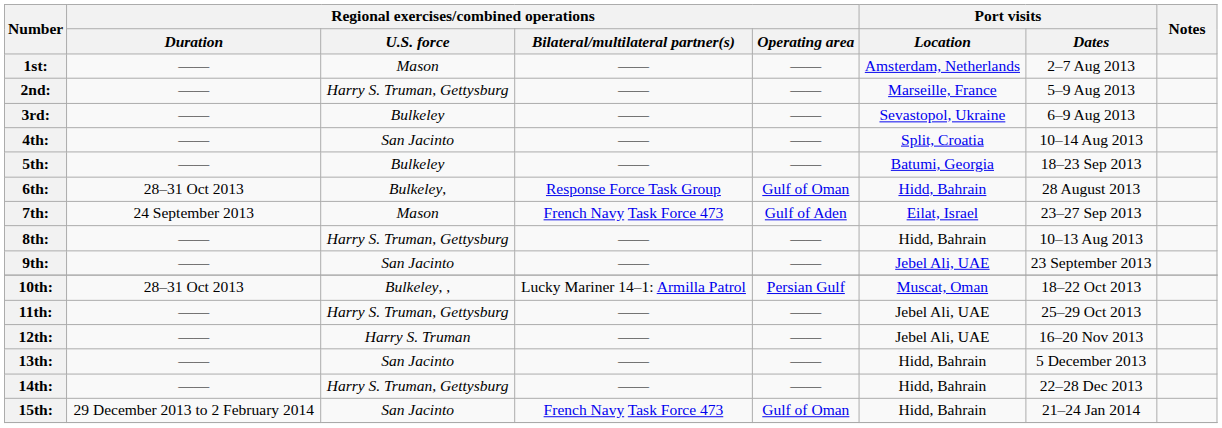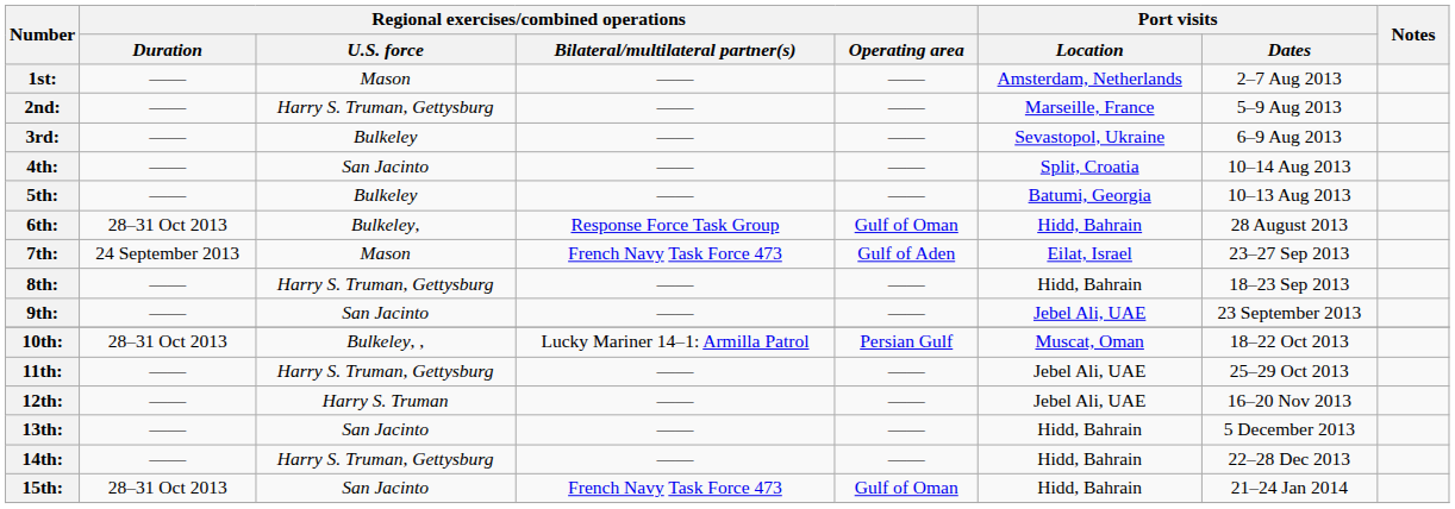5th: | Port visits / Dates: 18–23 Sep 2013 -> 10–13 Aug 2013
8th: | Port visits / Dates: 10–13 Aug 2013 -> 18–23 Sep 2013
15th: | Regional exercises/combined operations / Duration: 29 December 2013 to 2 February 2014 -> 28–31 Oct 2013
